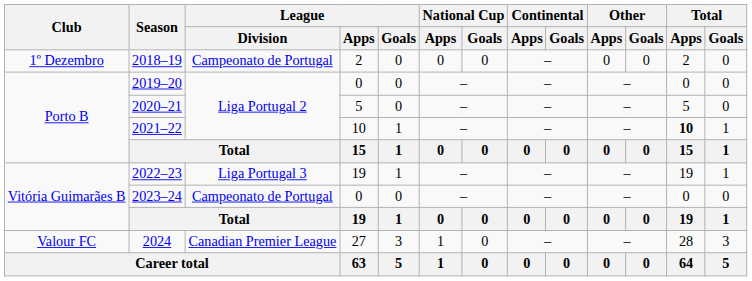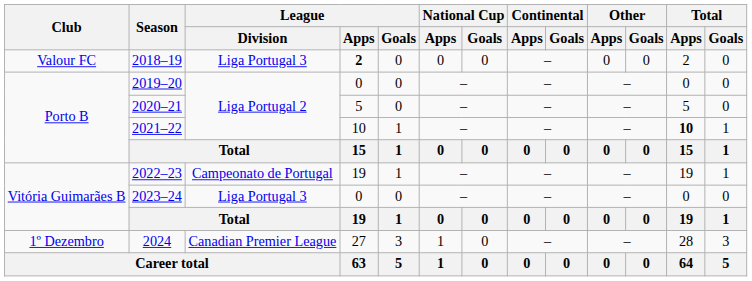2018–19 | Club: 1º Dezembro -> Valour FC
2018–19 | League / Division: Campeonato de Portugal -> Liga Portugal 3
2018–19 | League / Apps: normal -> bold
2022–23 | League / Division: Liga Portugal 3 -> Campeonato de Portugal
2023–24 | League / Division: Campeonato de Portugal -> Liga Portugal 3
2024 | Club: Valour FC -> 1º Dezembro
